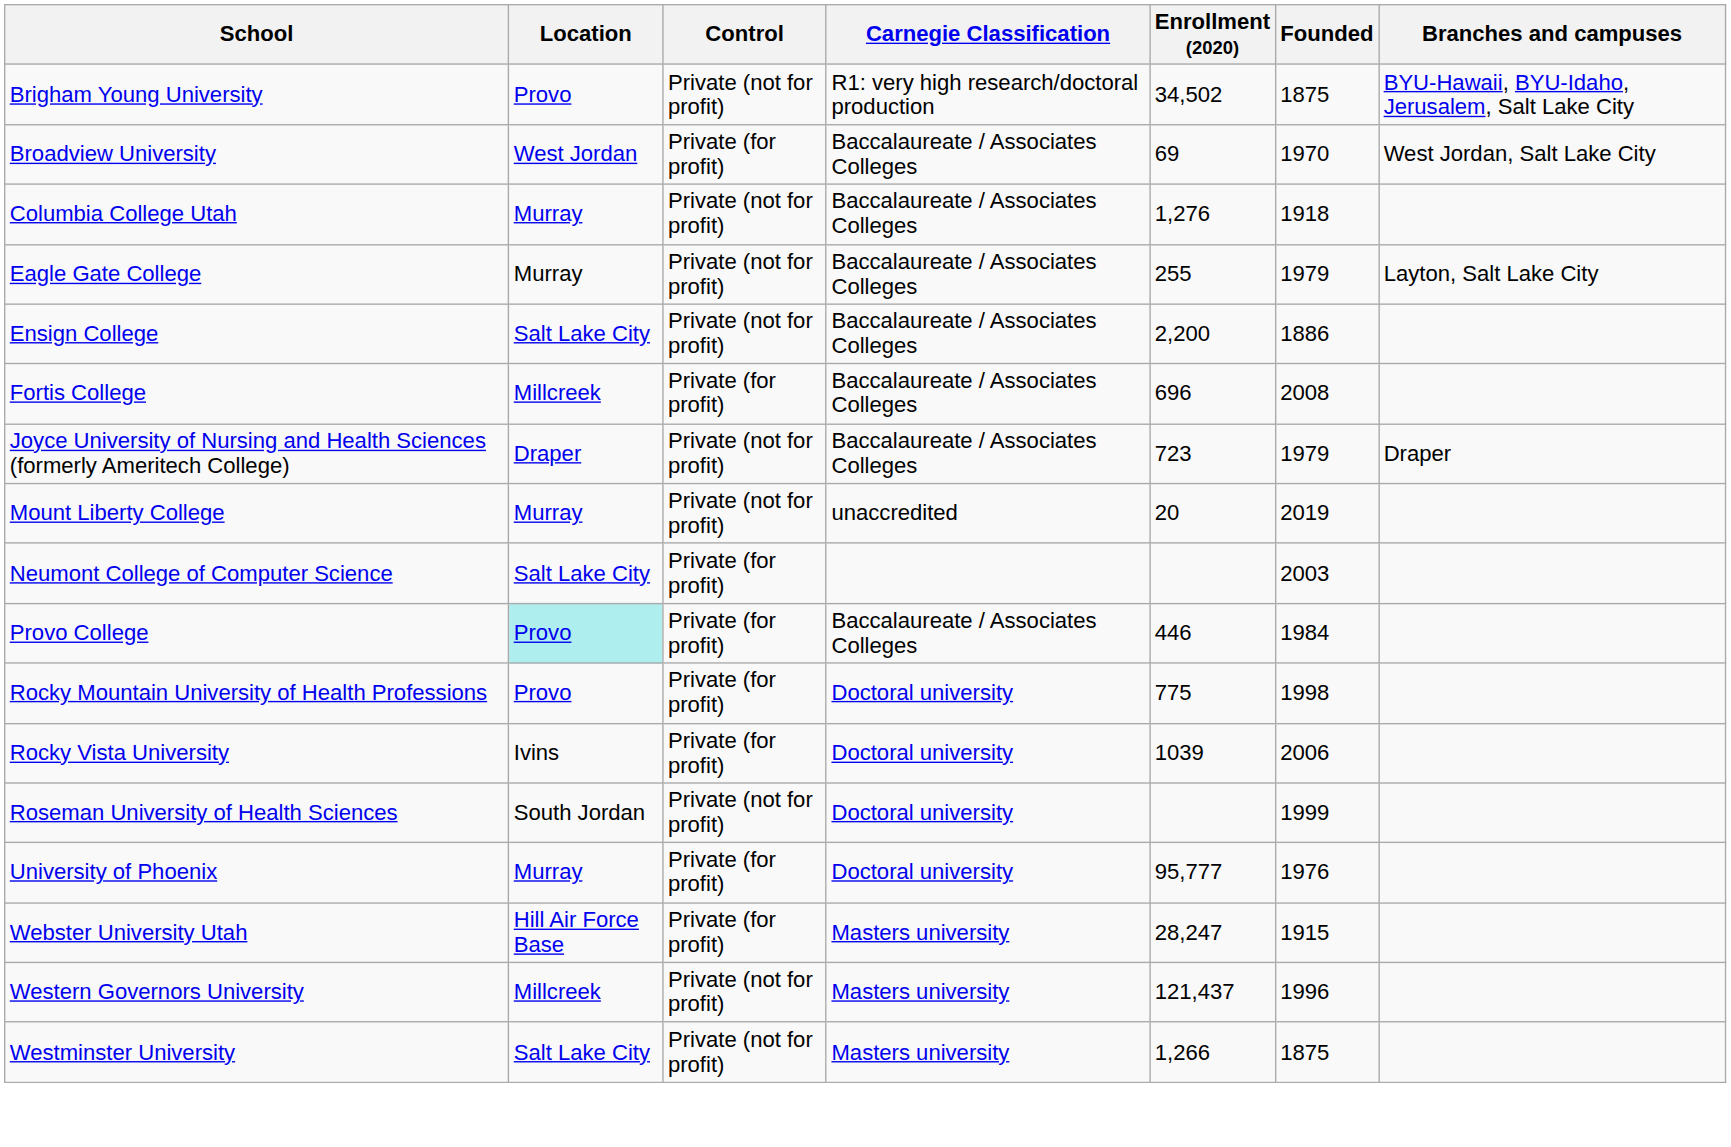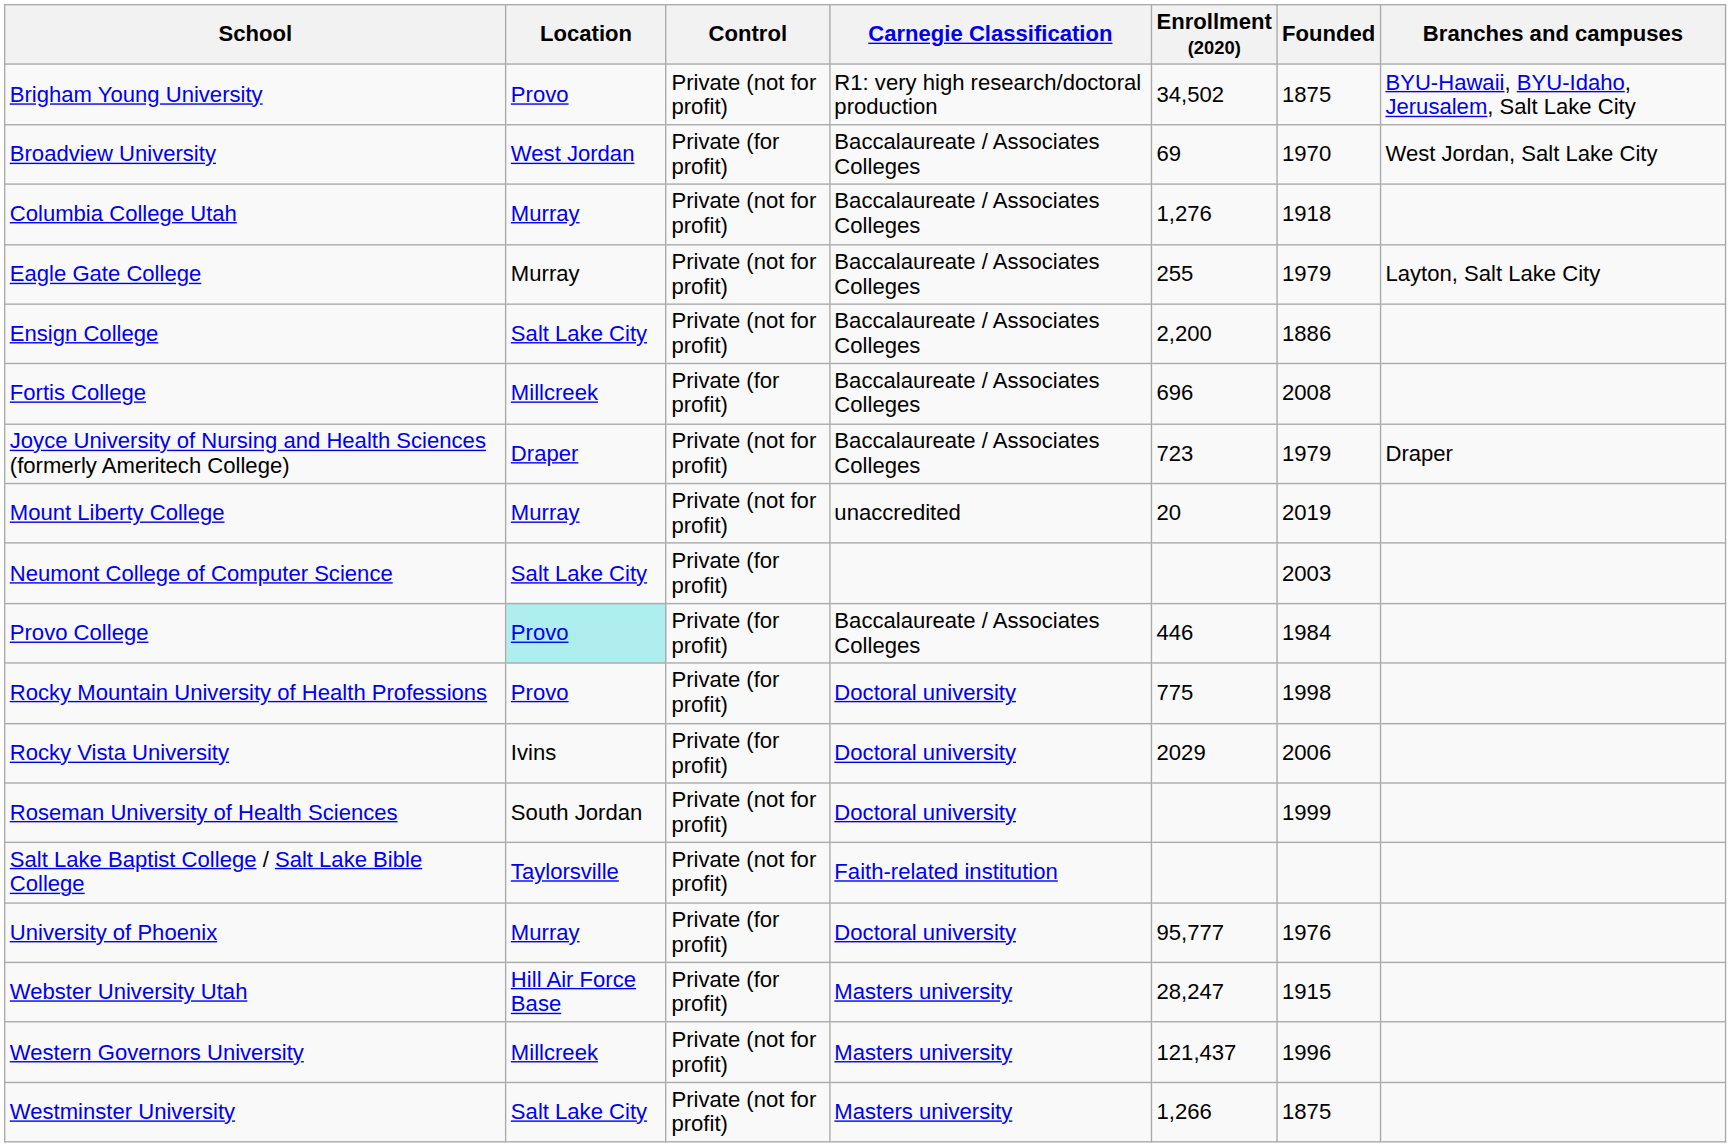Rocky Vista University | Enrollment (2020): 1039 -> 2029
+ row: Salt Lake Baptist College / Salt Lake Bible College | Taylorsville | Private (not for profit) | Faith-related institution
